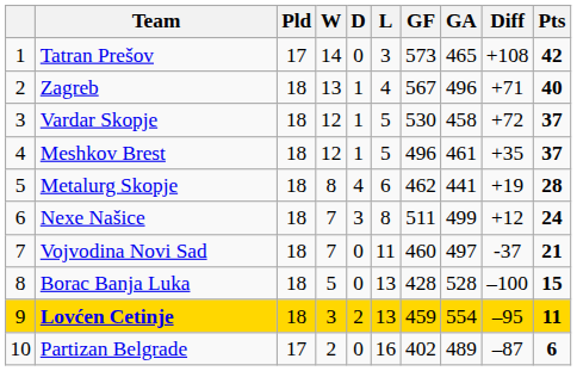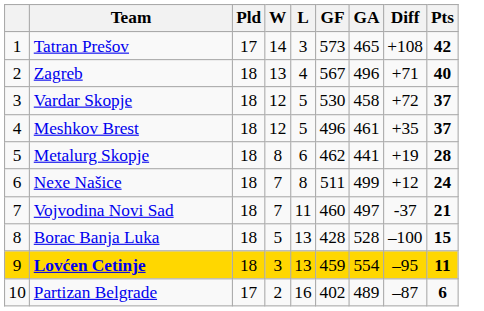- column: D | 0 | 1 | 1 | 1 | 4 | 3 | 0 | 0 | 2 | 0
